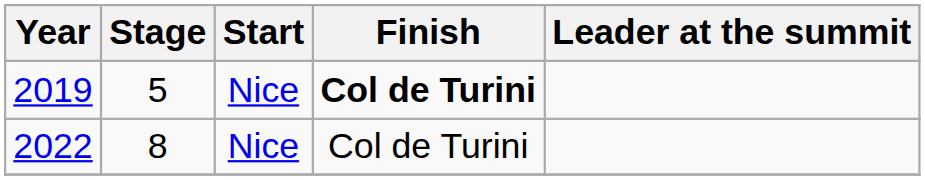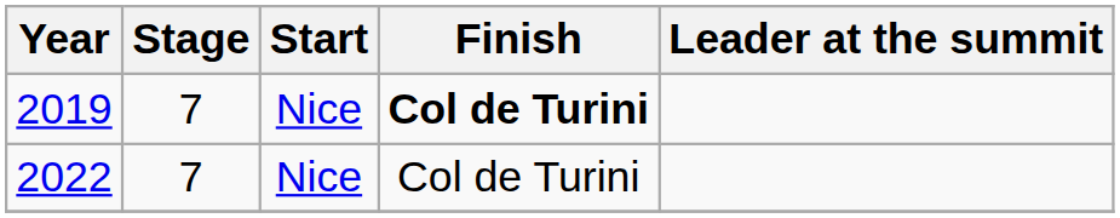2019 | Stage: 5 -> 7
2022 | Stage: 8 -> 7
